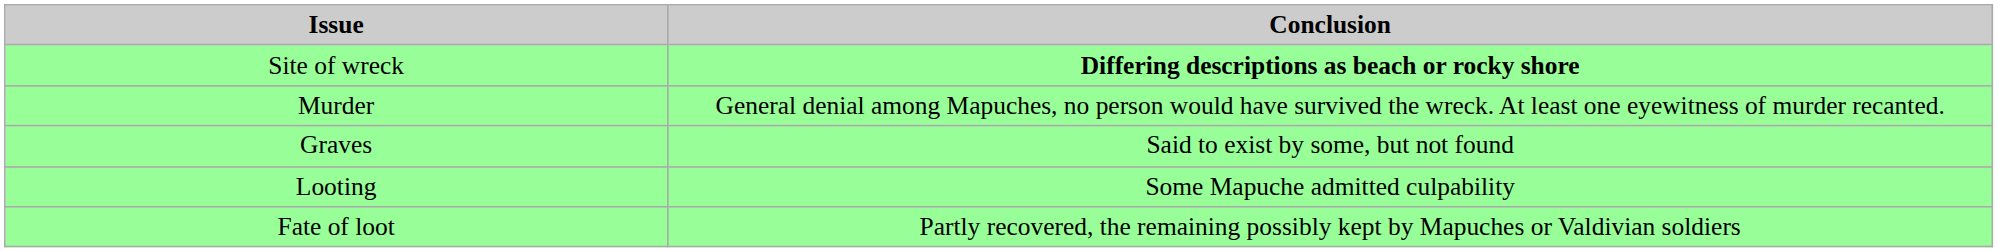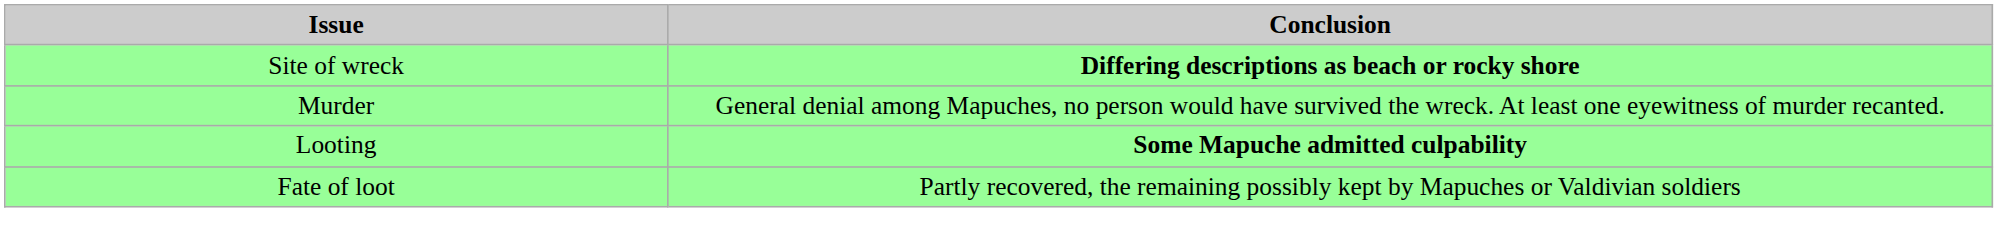- row: Graves | Said to exist by some, but not found
Looting | Conclusion: normal -> bold
